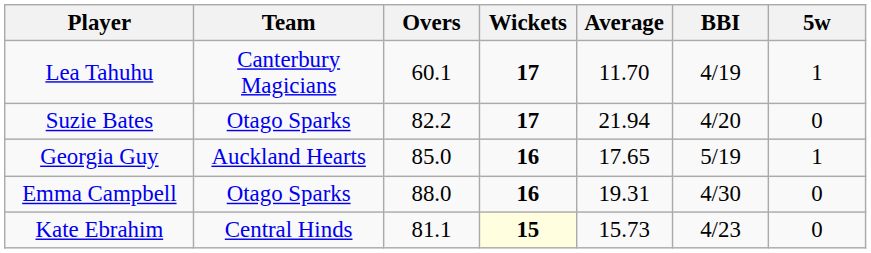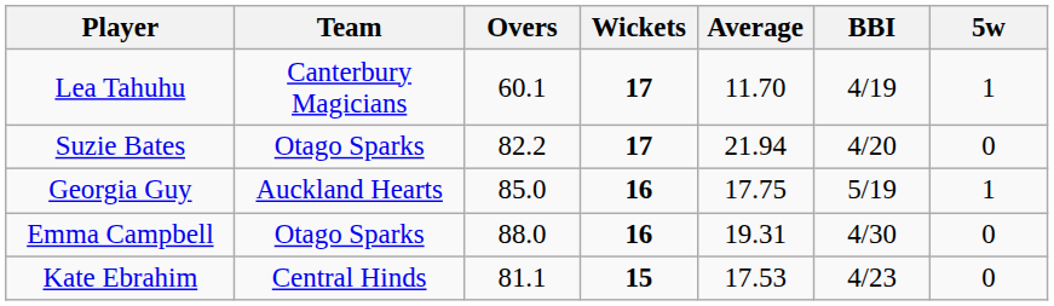Georgia Guy | Average: 17.65 -> 17.75
Kate Ebrahim | Wickets: lightyellow background -> no background
Kate Ebrahim | Average: 15.73 -> 17.53
